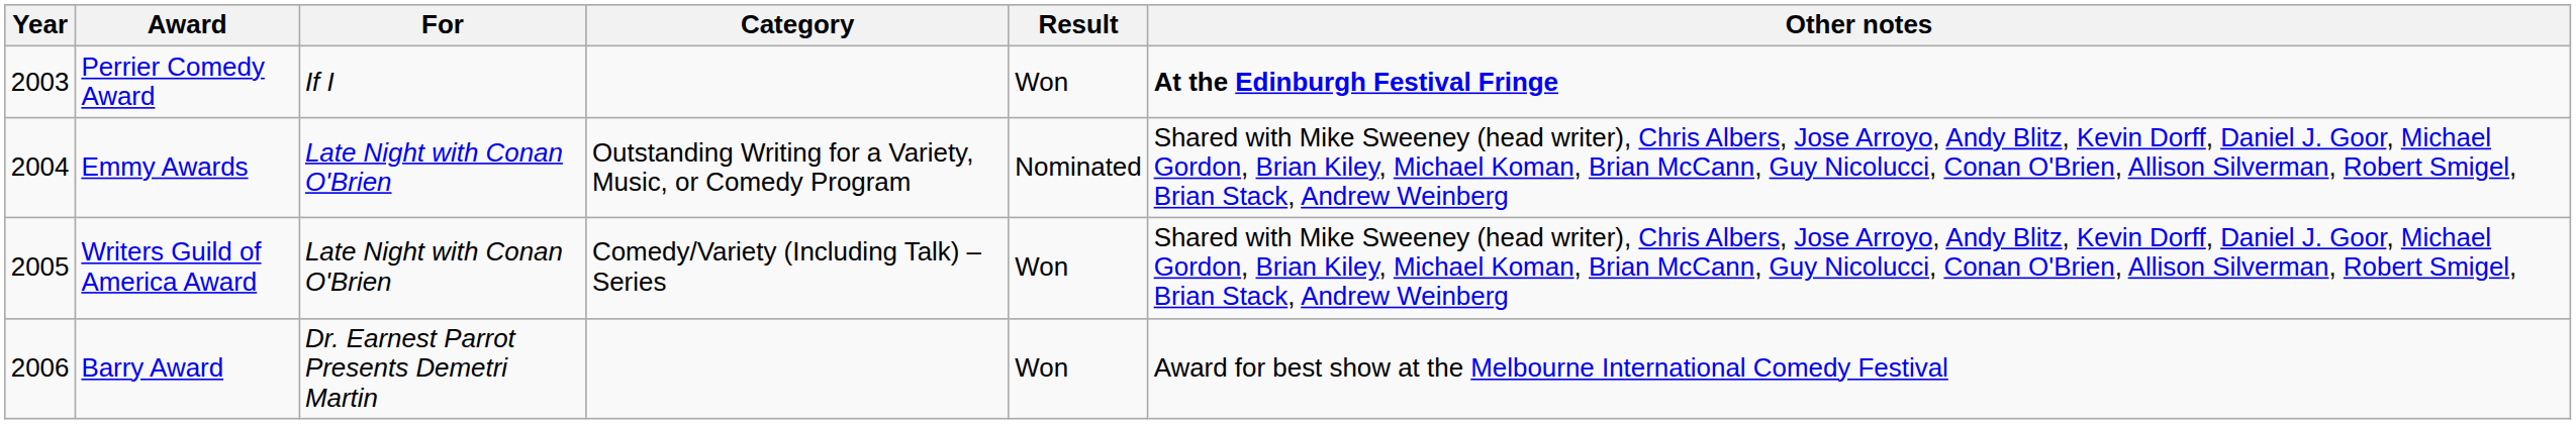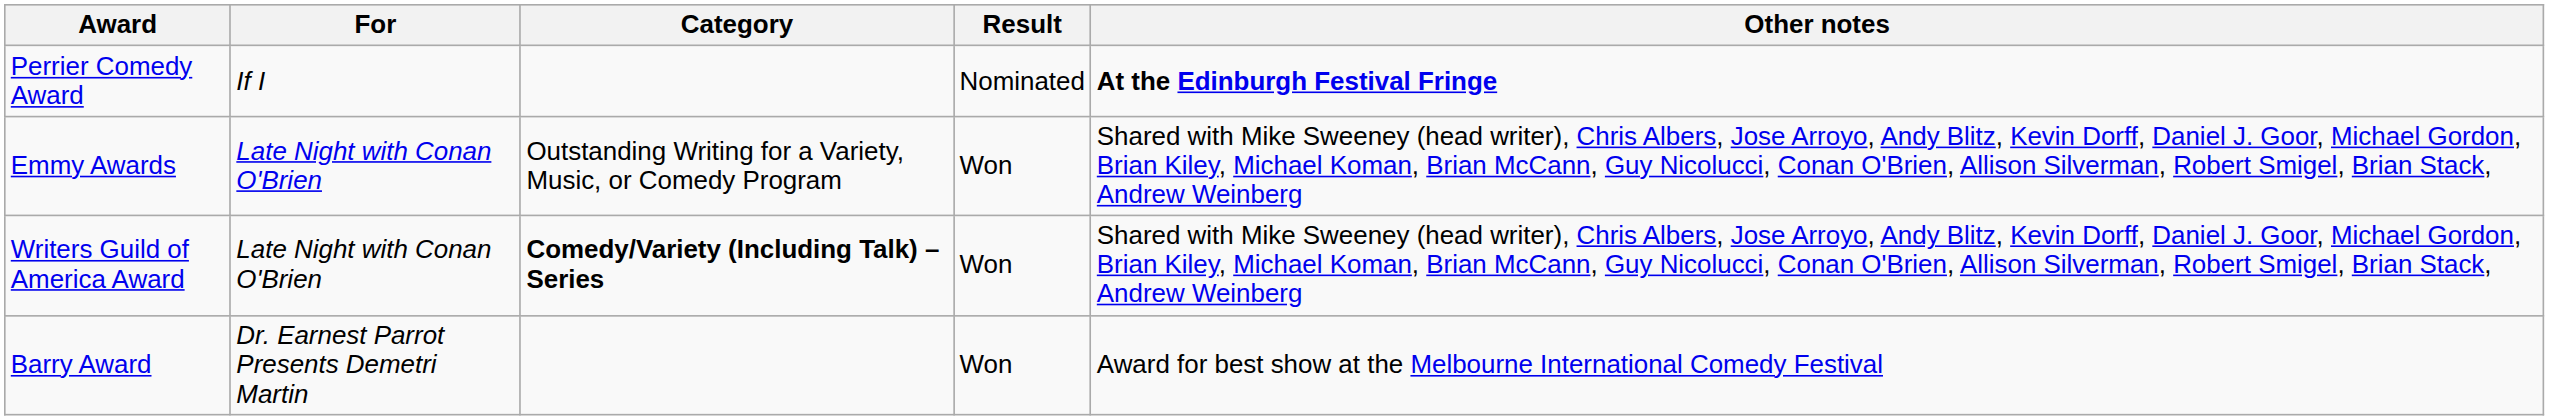- column: Year | 2003 | 2004 | 2005 | 2006
Perrier Comedy Award | Result: Won -> Nominated
Emmy Awards | Result: Nominated -> Won
Writers Guild of America Award | Category: normal -> bold
